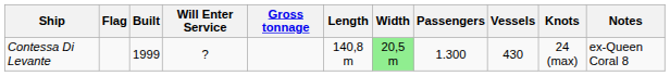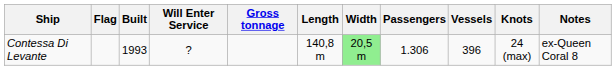Contessa Di Levante | Built: 1999 -> 1993
Contessa Di Levante | Passengers: 1.300 -> 1.306
Contessa Di Levante | Vessels: 430 -> 396
